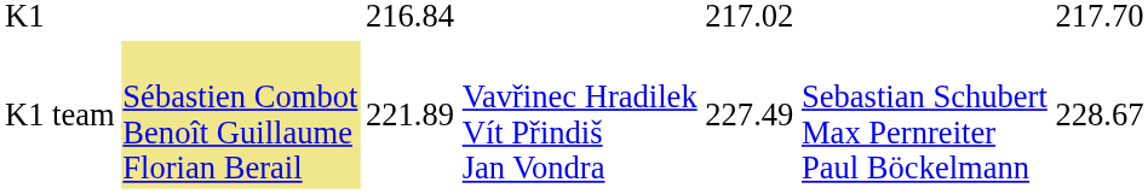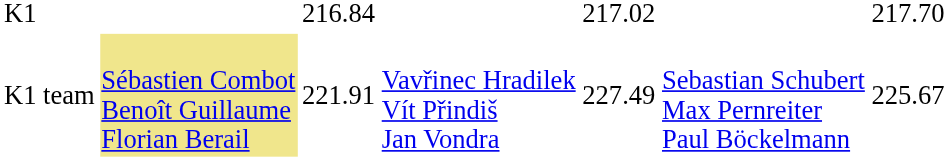K1 team | column 3: 221.89 -> 221.91
K1 team | column 7: 228.67 -> 225.67
